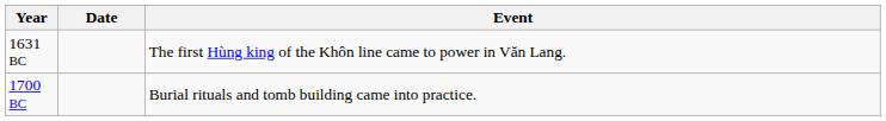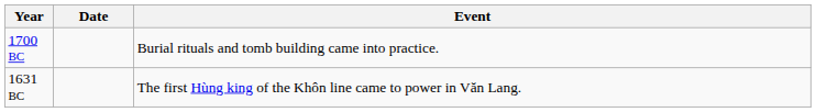rows swapped: 1700 BC <-> 1631 BC
